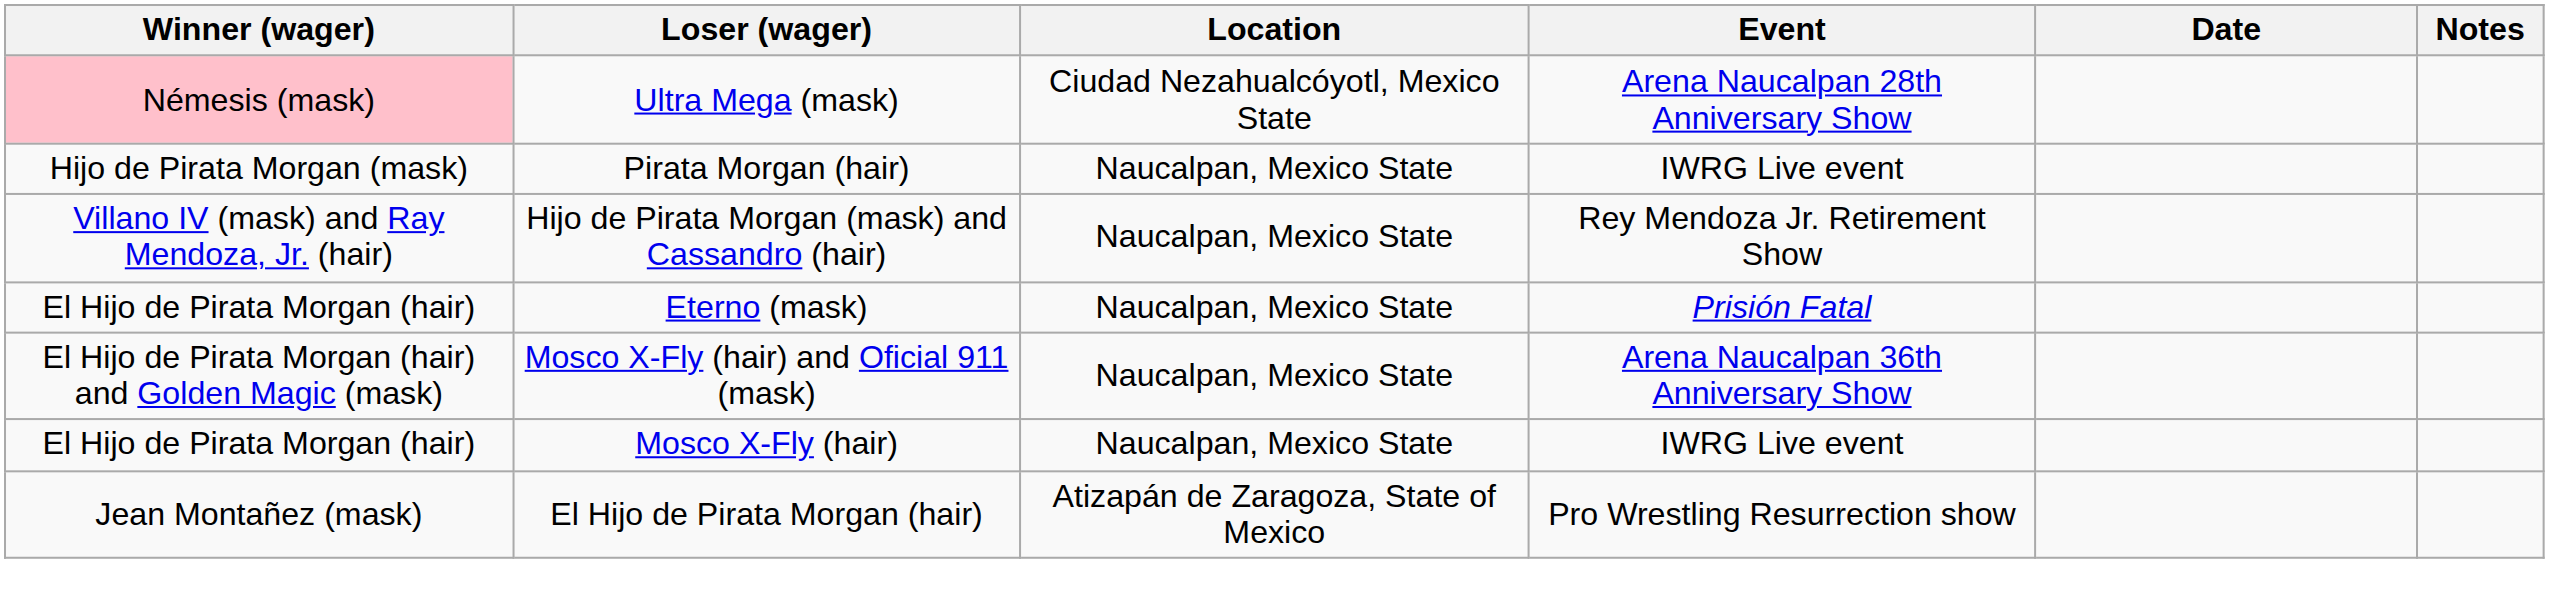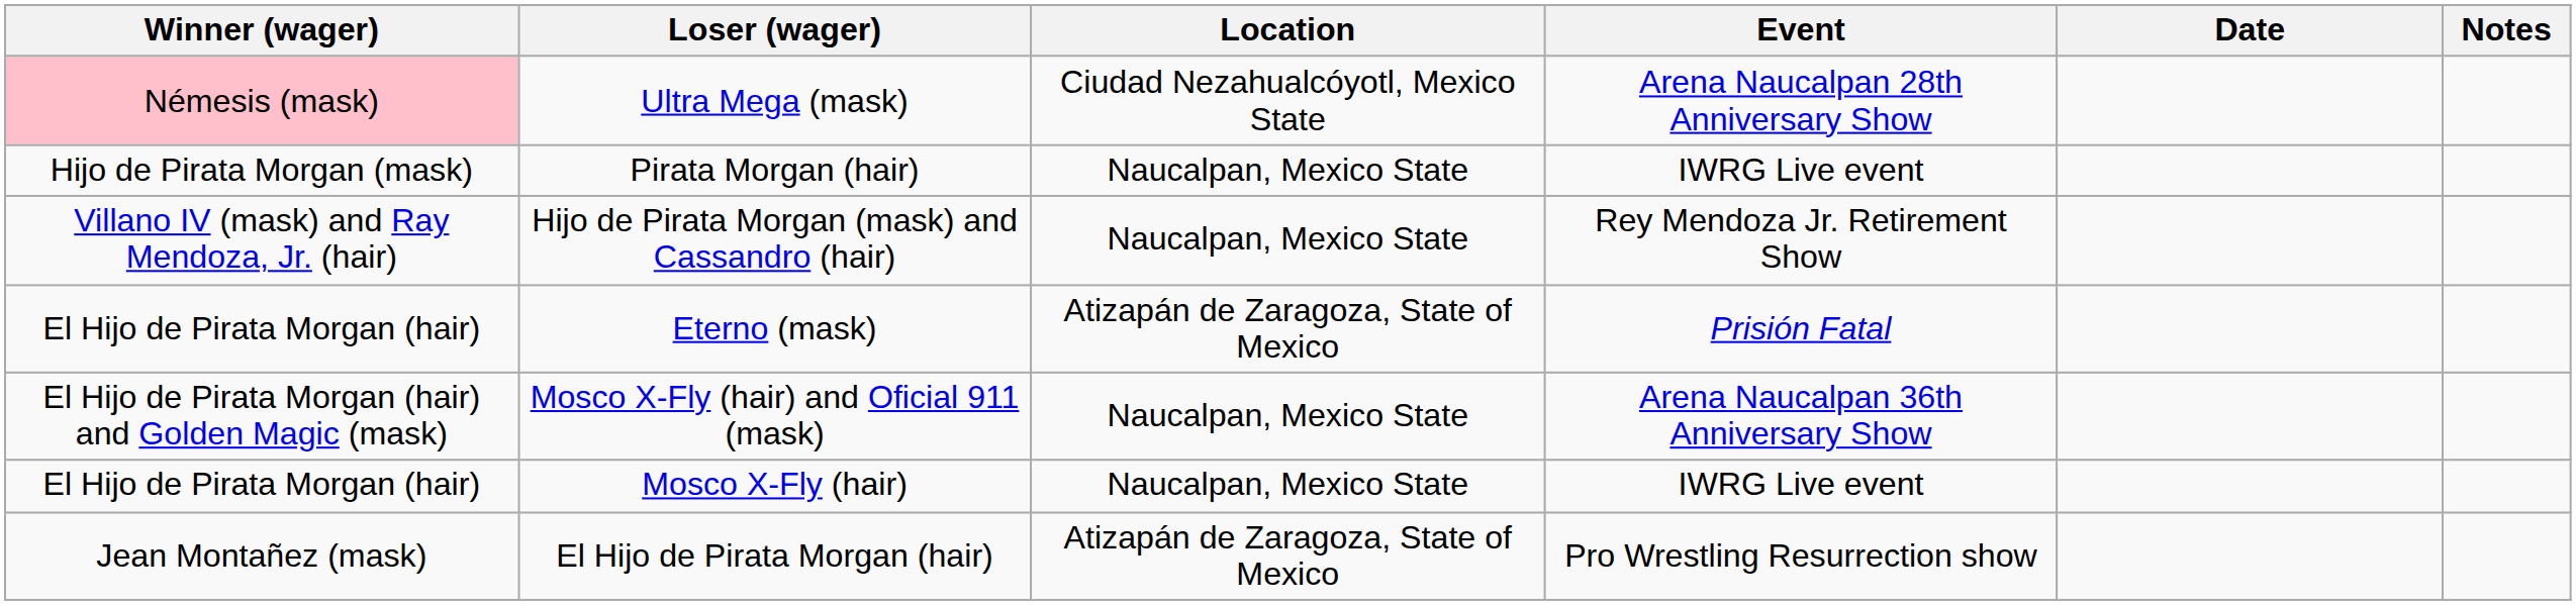Eterno (mask) | Location: Naucalpan, Mexico State -> Atizapán de Zaragoza, State of Mexico
